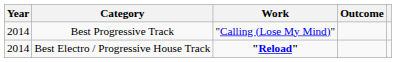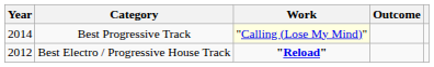Best Progressive Track | Work: no background -> lightyellow background
Best Electro / Progressive House Track | Year: 2014 -> 2012
